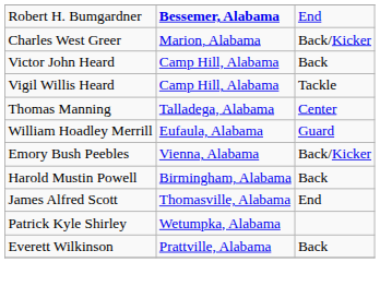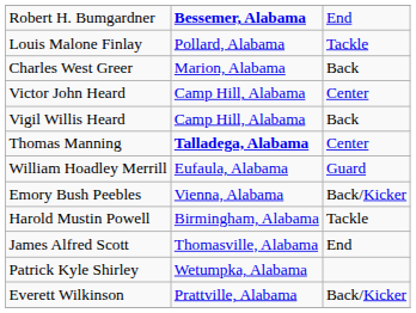+ row: Louis Malone Finlay | Pollard, Alabama | Tackle
Charles West Greer | column 3: Back/Kicker -> Back
Victor John Heard | column 3: Back -> Center
Vigil Willis Heard | column 3: Tackle -> Back
Thomas Manning | column 2: normal -> bold
Harold Mustin Powell | column 3: Back -> Tackle
Everett Wilkinson | column 3: Back -> Back/Kicker
